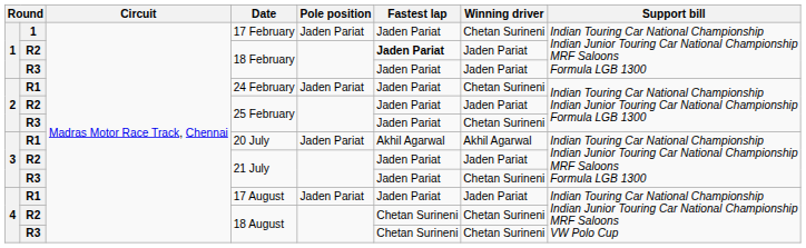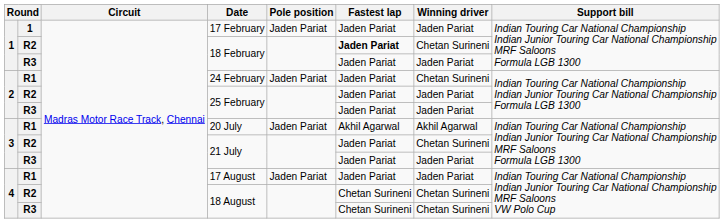17 February | Winning driver: Chetan Surineni -> Jaden Pariat
R2 / 18 February | Winning driver: Jaden Pariat -> Chetan Surineni
R3 / 25 February | Winning driver: Chetan Surineni -> Jaden Pariat
R2 / 21 July | Winning driver: Jaden Pariat -> Chetan Surineni
R3 / 21 July | Winning driver: Chetan Surineni -> Jaden Pariat
